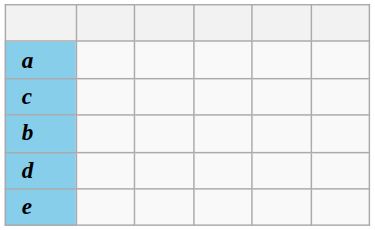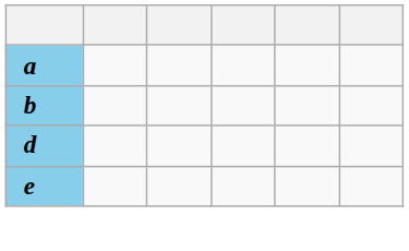- row: c
